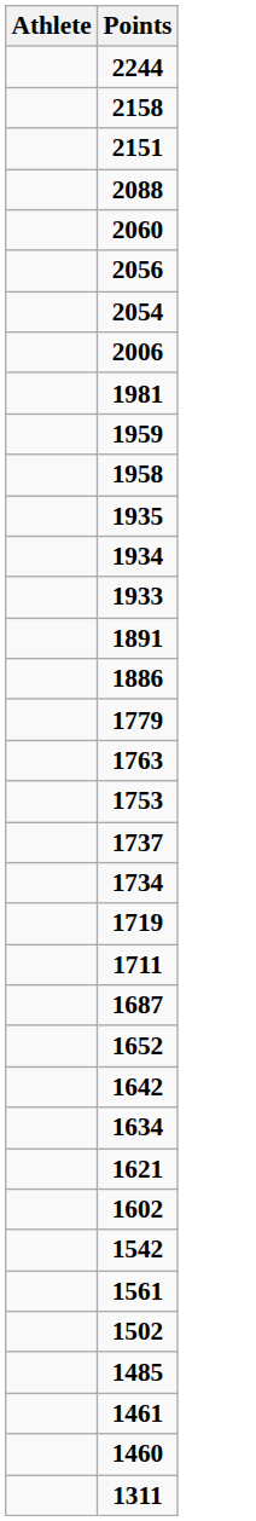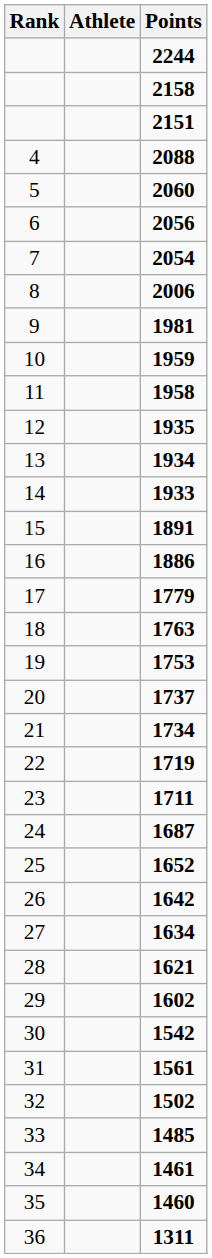+ column: Rank | 4 | 5 | 6 | 7 | 8 | 9 | 10 | 11 | 12 | 13 | 14 | 15 | 16 | 17 | 18 | 19 | 20 | 21 | 22 | 23 | 24 | 25 | 26 | 27 | 28 | 29 | 30 | 31 | 32 | 33 | 34 | 35 | 36
